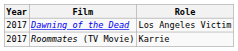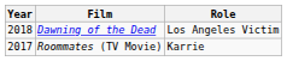Dawning of the Dead | Year: 2017 -> 2018
